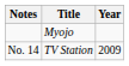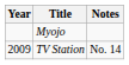columns swapped: Year <-> Notes
